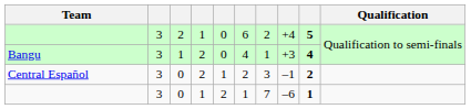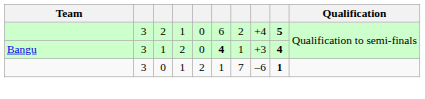Bangu | column 6: normal -> bold
- row: Central Español | 3 | 0 | 2 | 1 | 2 | 3 | –1 | 2
